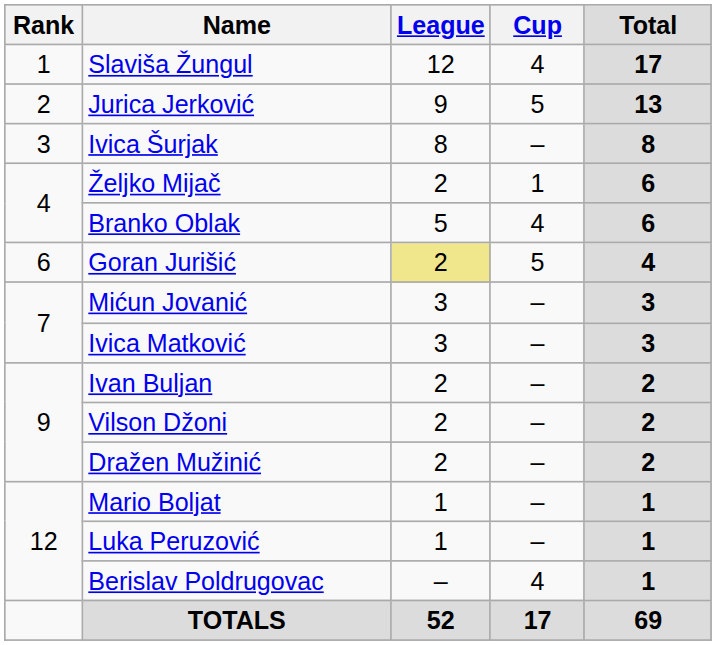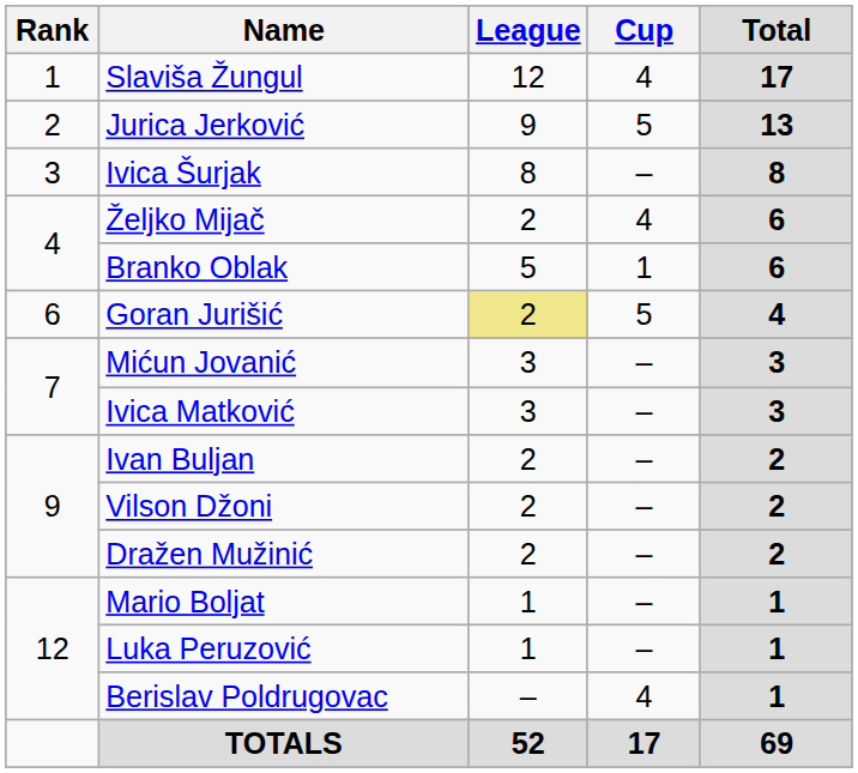Željko Mijač | Cup: 1 -> 4
Branko Oblak | Cup: 4 -> 1
